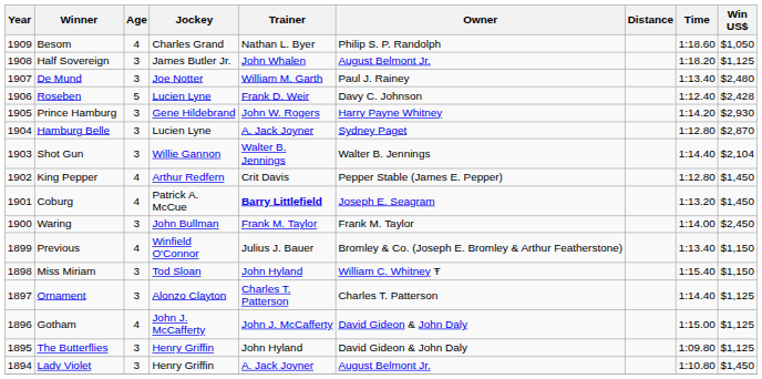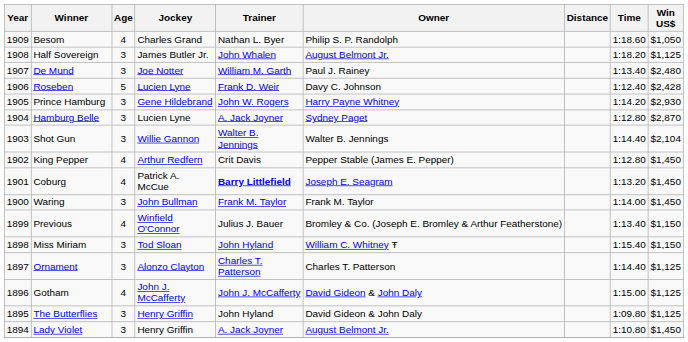Waring | Win US$: $2,450 -> $1,450
